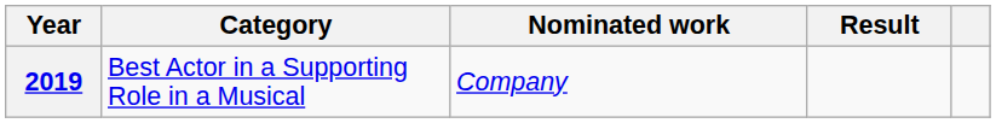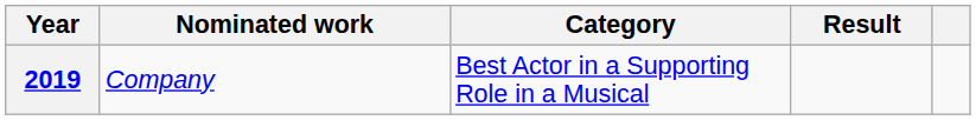columns swapped: Category <-> Nominated work
